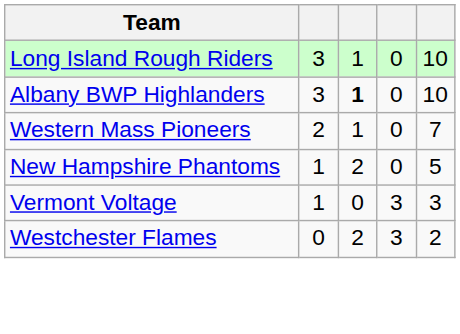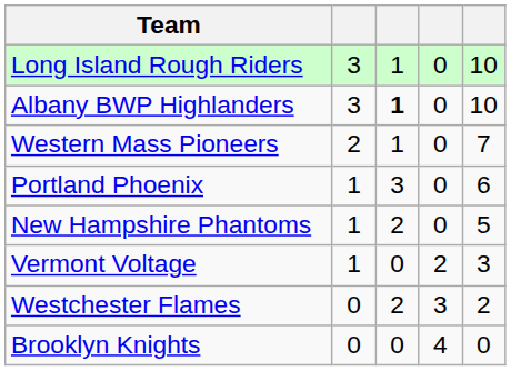+ row: Portland Phoenix | 1 | 3 | 0 | 6
Vermont Voltage | column 4: 3 -> 2
+ row: Brooklyn Knights | 0 | 0 | 4 | 0
